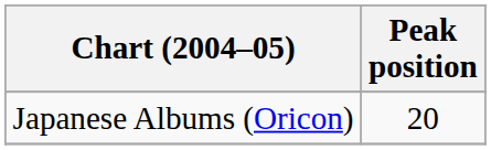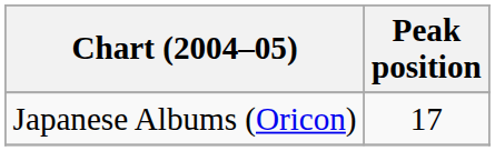Japanese Albums (Oricon) | Peak position: 20 -> 17
